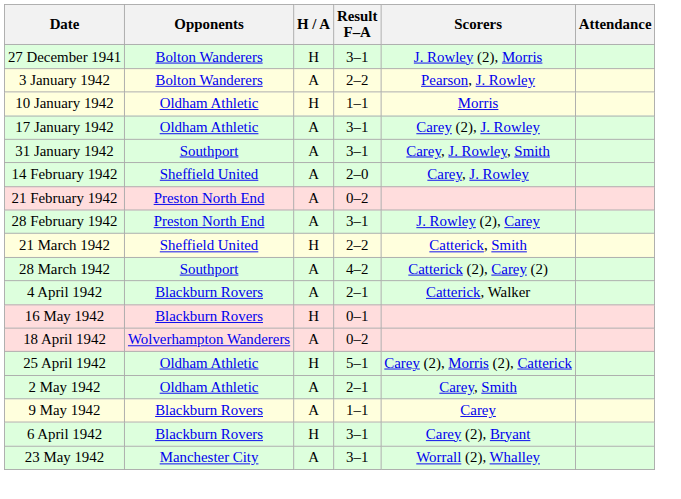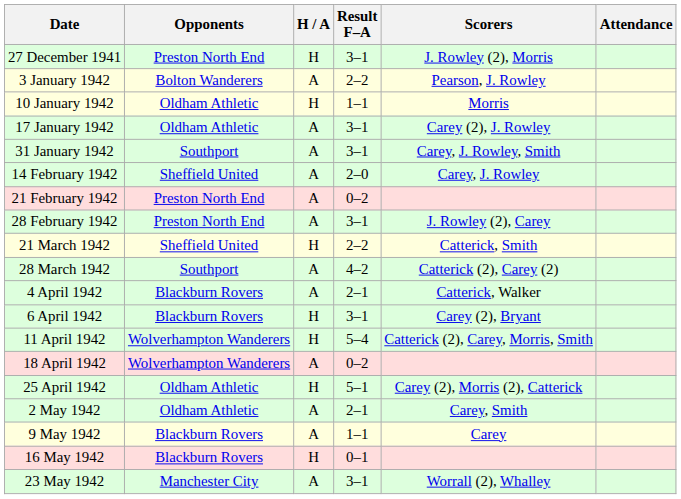27 December 1941 | Opponents: Bolton Wanderers -> Preston North End
rows swapped: 6 April 1942 <-> 16 May 1942
+ row: 11 April 1942 | Wolverhampton Wanderers | H | 5–4 | Catterick (2), Carey, Morris, Smith
